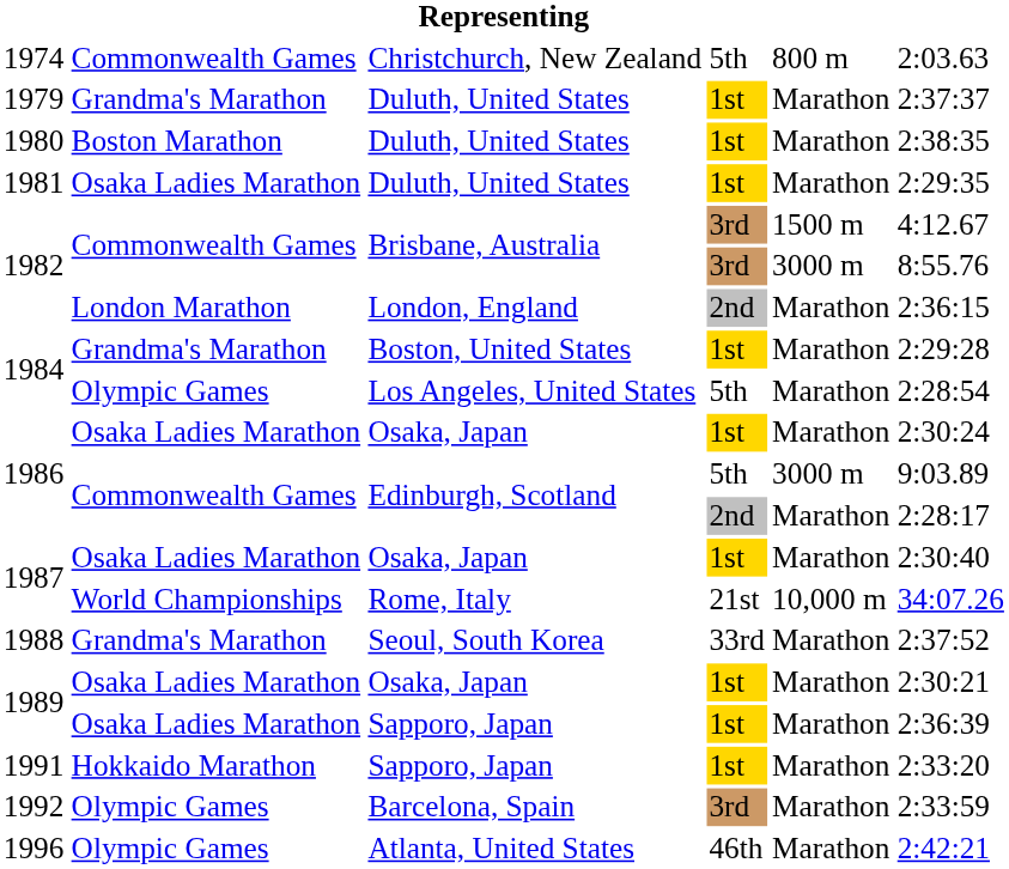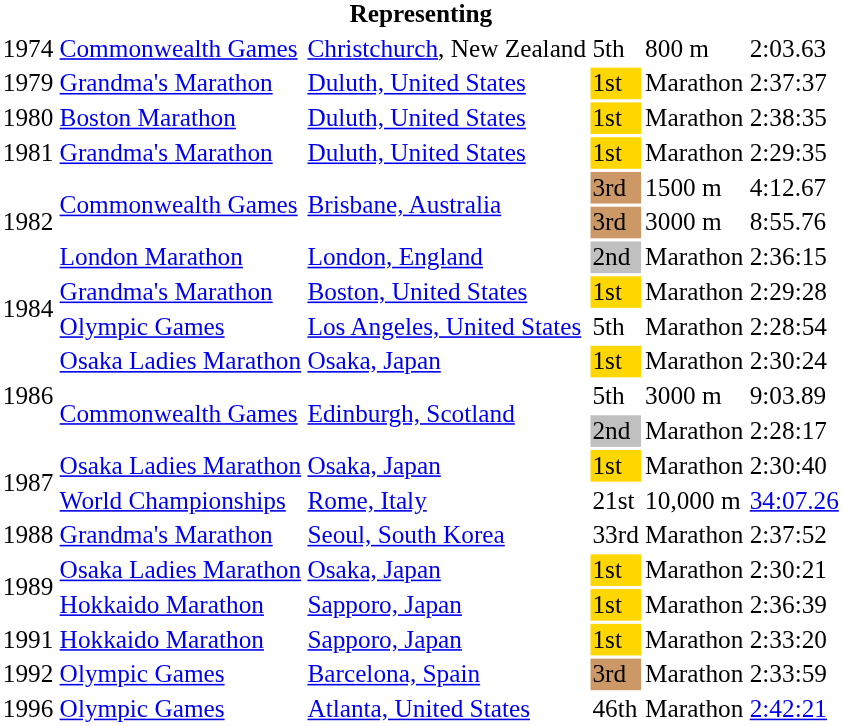1981 | column 2: Osaka Ladies Marathon -> Grandma's Marathon
1989 / Sapporo, Japan | column 2: Osaka Ladies Marathon -> Hokkaido Marathon
